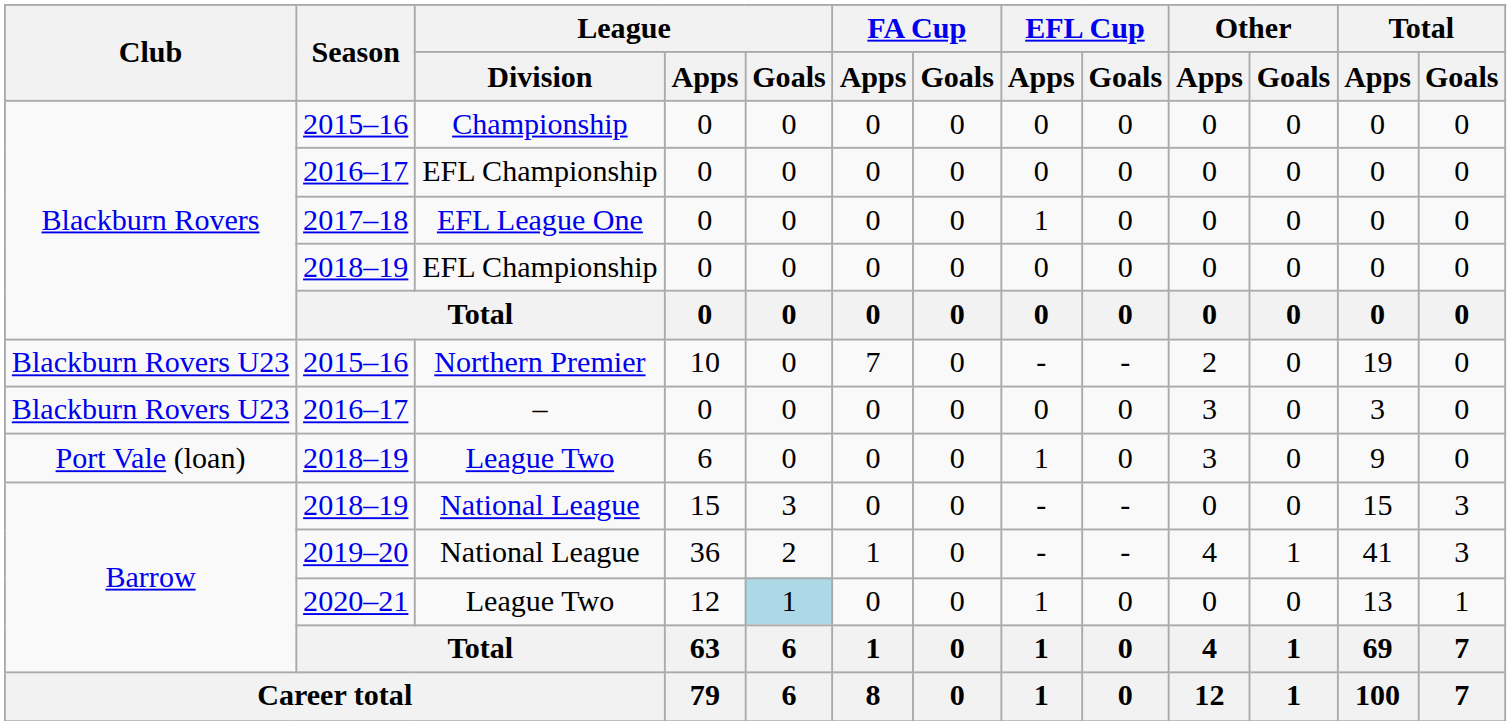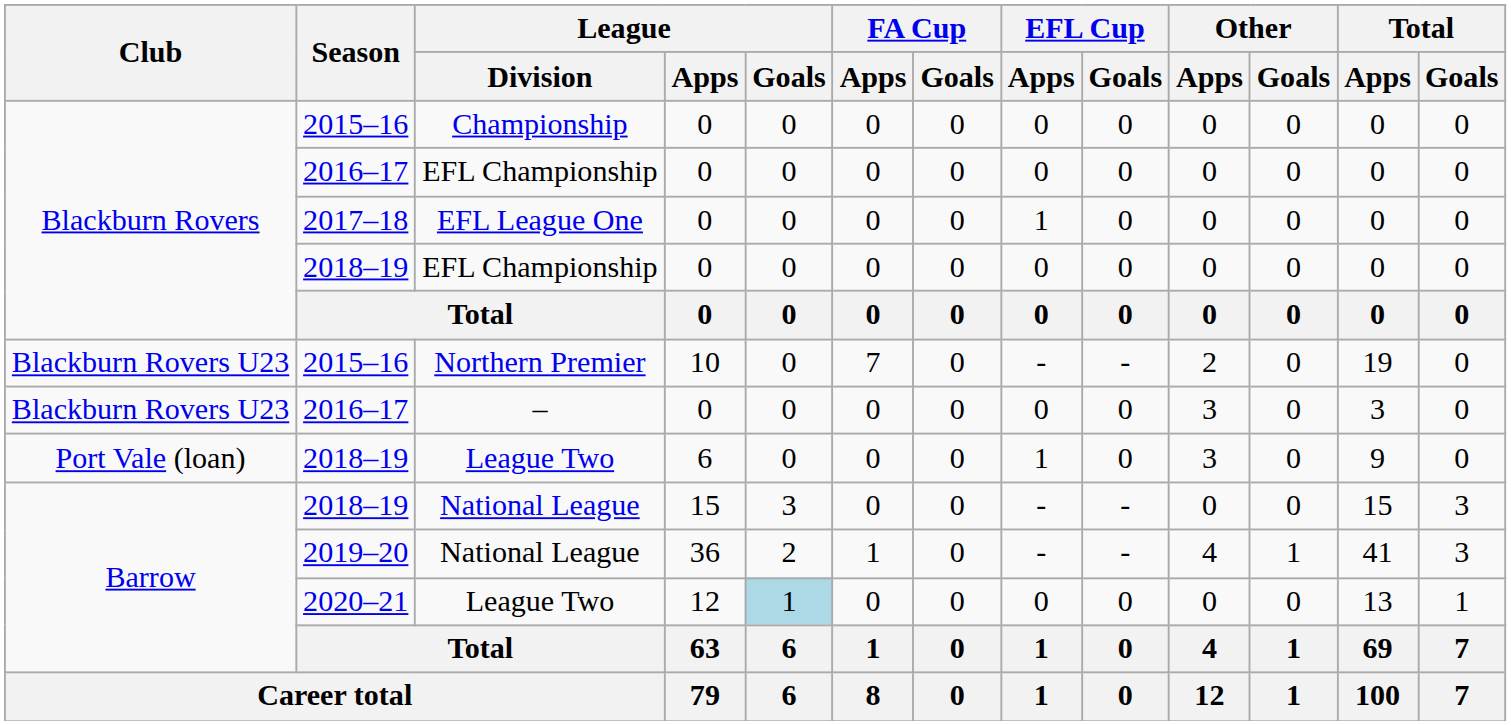2020–21 / League Two | EFL Cup / Apps: 1 -> 0
